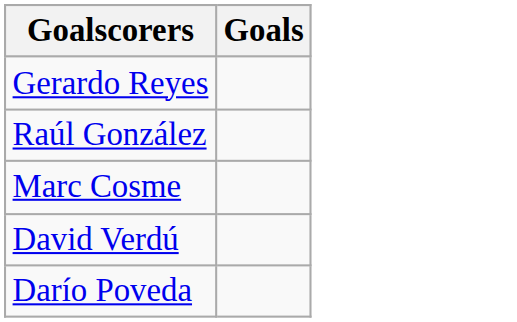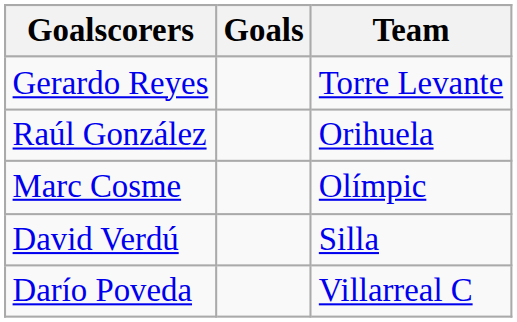+ column: Team | Torre Levante | Orihuela | Olímpic | Silla | Villarreal C
